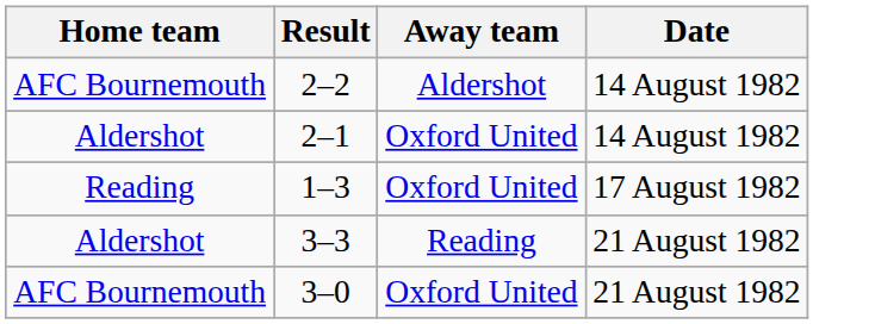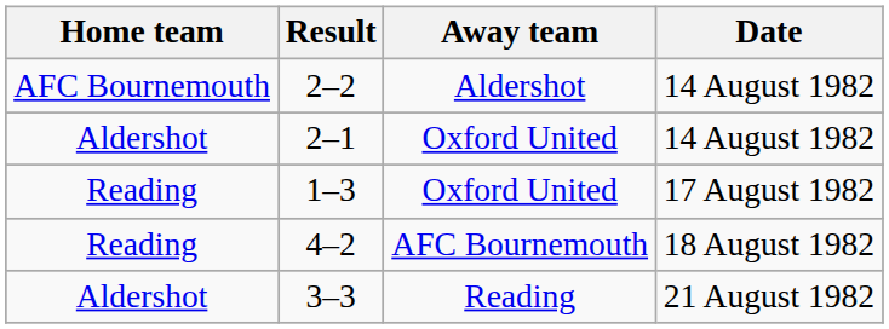+ row: Reading | 4–2 | AFC Bournemouth | 18 August 1982
- row: AFC Bournemouth | 3–0 | Oxford United | 21 August 1982
